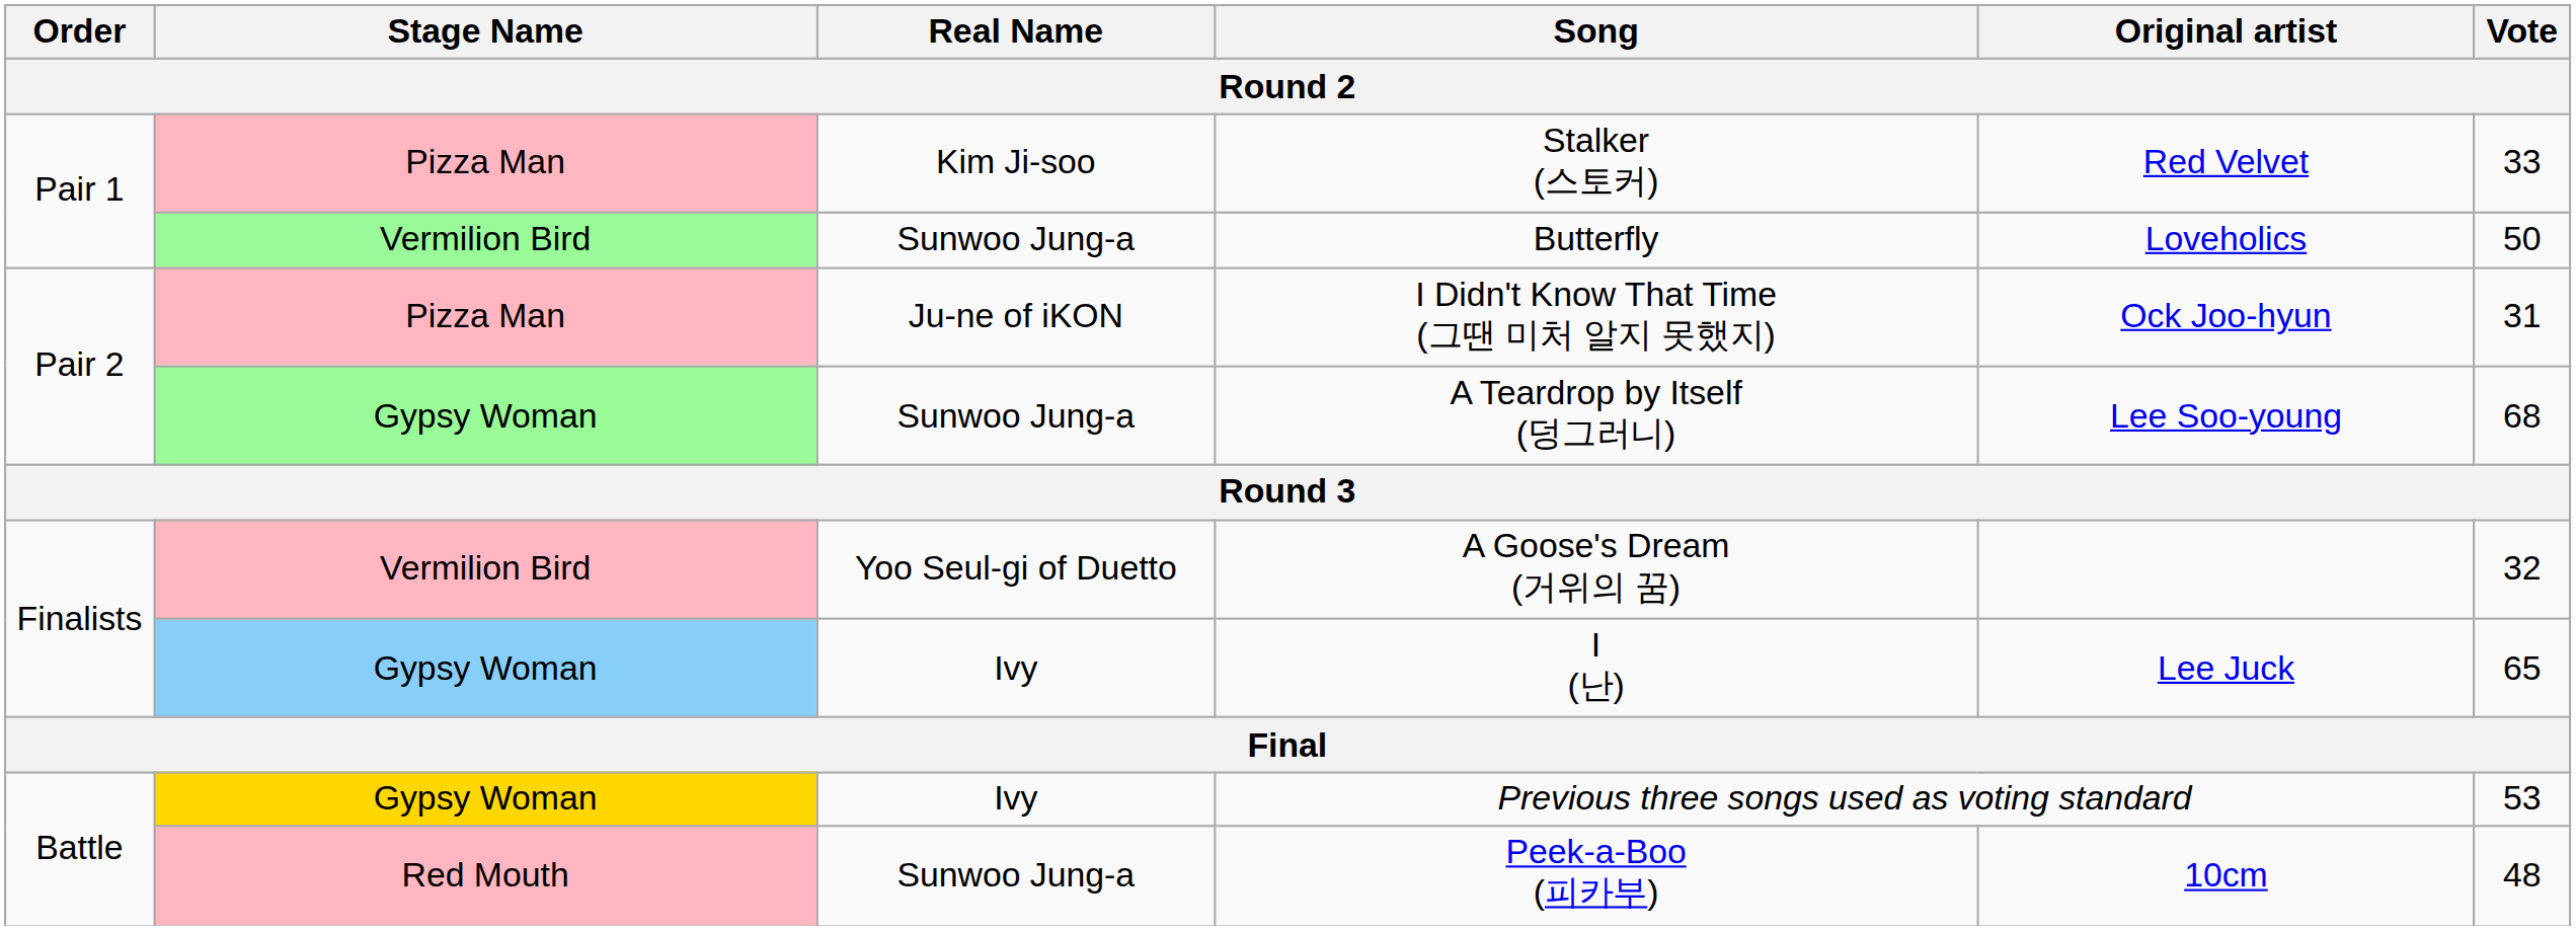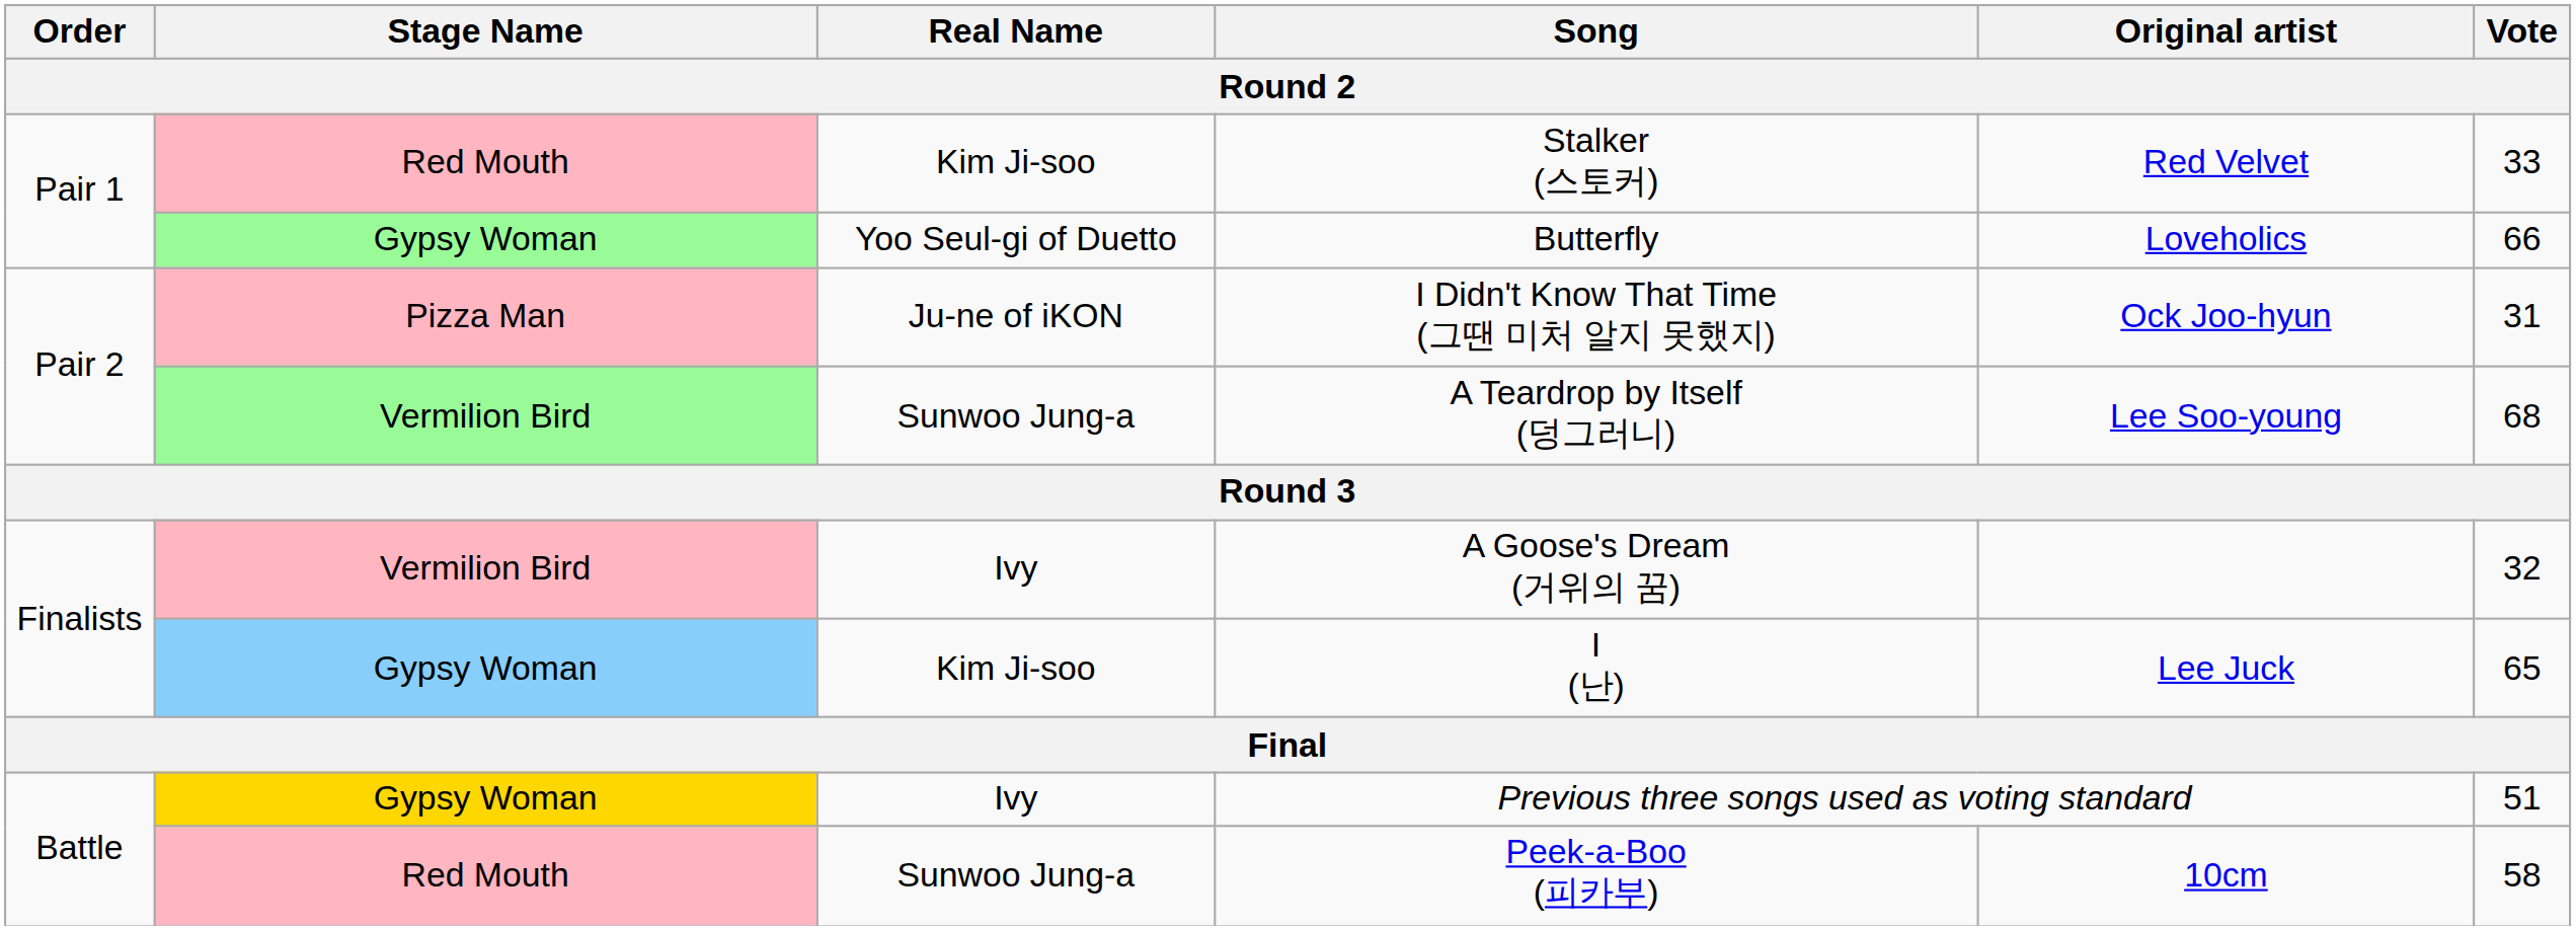Stalker (스토커) | Stage Name: Pizza Man -> Red Mouth
Butterfly | Stage Name: Vermilion Bird -> Gypsy Woman
Butterfly | Real Name: Sunwoo Jung-a -> Yoo Seul-gi of Duetto
Butterfly | Vote: 50 -> 66
A Teardrop by Itself (덩그러니) | Stage Name: Gypsy Woman -> Vermilion Bird
A Goose's Dream (거위의 꿈) | Real Name: Yoo Seul-gi of Duetto -> Ivy
I (난) | Real Name: Ivy -> Kim Ji-soo
Previous three songs used as voting standard | Vote: 53 -> 51
Peek-a-Boo (피카부) | Vote: 48 -> 58
